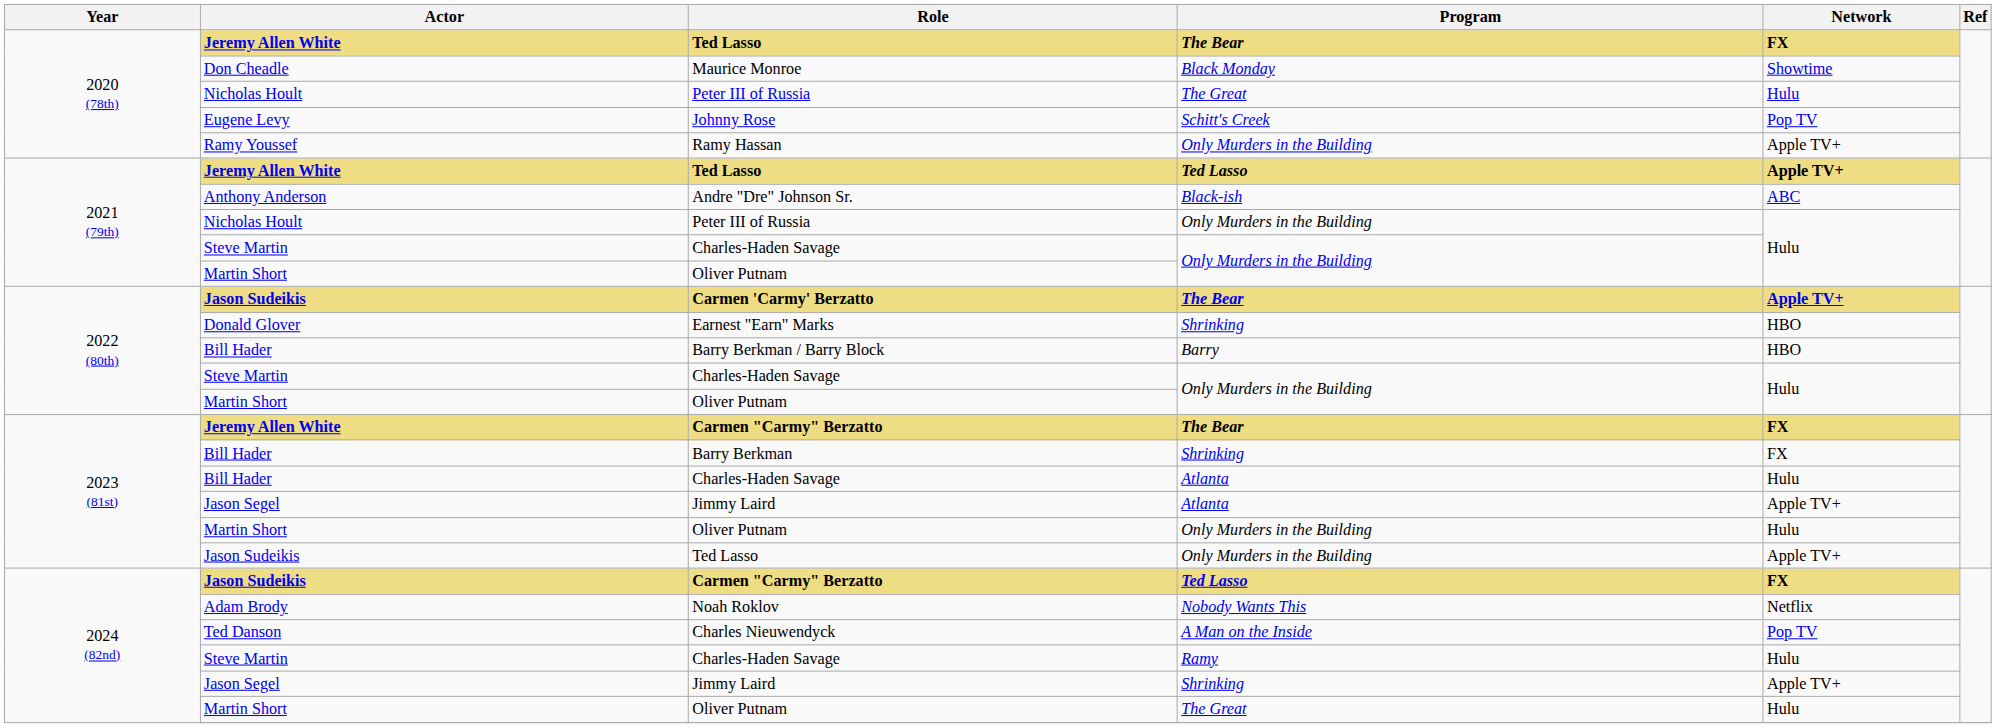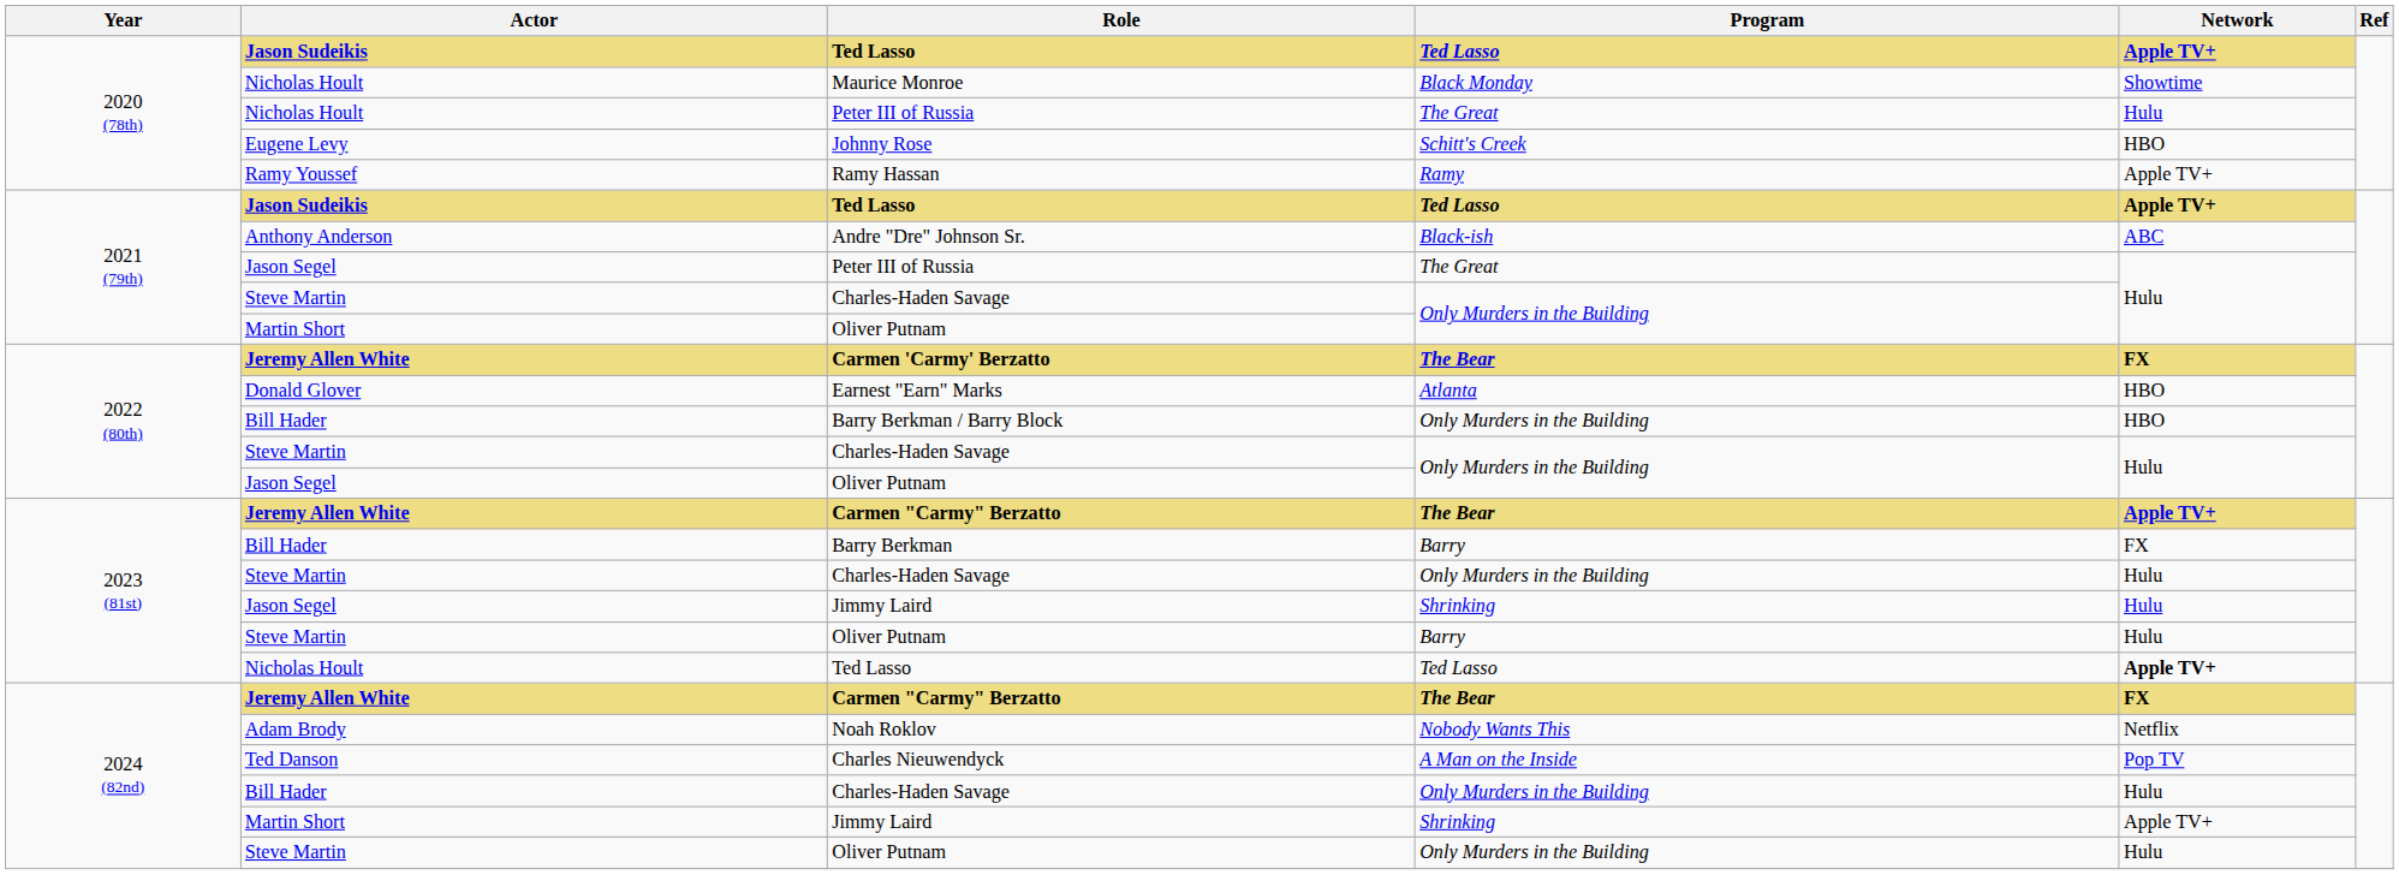2020 (78th) / Ted Lasso | Actor: Jeremy Allen White -> Jason Sudeikis
2020 (78th) / Ted Lasso | Program: The Bear -> Ted Lasso
2020 (78th) / Ted Lasso | Network: FX -> Apple TV+
Maurice Monroe | Actor: Don Cheadle -> Nicholas Hoult
Johnny Rose | Network: Pop TV -> HBO
Ramy Hassan | Program: Only Murders in the Building -> Ramy
2021 (79th) / Ted Lasso | Actor: Jeremy Allen White -> Jason Sudeikis
2021 (79th) / Peter III of Russia | Actor: Nicholas Hoult -> Jason Segel
2021 (79th) / Peter III of Russia | Program: Only Murders in the Building -> The Great
Carmen 'Carmy' Berzatto | Actor: Jason Sudeikis -> Jeremy Allen White
Carmen 'Carmy' Berzatto | Network: Apple TV+ -> FX
Earnest "Earn" Marks | Program: Shrinking -> Atlanta
Barry Berkman / Barry Block | Program: Barry -> Only Murders in the Building
2022 (80th) / Oliver Putnam | Actor: Martin Short -> Jason Segel
2023 (81st) / Carmen "Carmy" Berzatto | Network: FX -> Apple TV+
Barry Berkman | Program: Shrinking -> Barry
2023 (81st) / Charles-Haden Savage | Actor: Bill Hader -> Steve Martin
2023 (81st) / Charles-Haden Savage | Program: Atlanta -> Only Murders in the Building
2023 (81st) / Jimmy Laird | Program: Atlanta -> Shrinking
2023 (81st) / Jimmy Laird | Network: Apple TV+ -> Hulu
2023 (81st) / Oliver Putnam | Actor: Martin Short -> Steve Martin
2023 (81st) / Oliver Putnam | Program: Only Murders in the Building -> Barry
2023 (81st) / Ted Lasso | Actor: Jason Sudeikis -> Nicholas Hoult
2023 (81st) / Ted Lasso | Program: Only Murders in the Building -> Ted Lasso
2023 (81st) / Ted Lasso | Network: normal -> bold
2024 (82nd) / Carmen "Carmy" Berzatto | Actor: Jason Sudeikis -> Jeremy Allen White
2024 (82nd) / Carmen "Carmy" Berzatto | Program: Ted Lasso -> The Bear
2024 (82nd) / Charles-Haden Savage | Actor: Steve Martin -> Bill Hader
2024 (82nd) / Charles-Haden Savage | Program: Ramy -> Only Murders in the Building
2024 (82nd) / Jimmy Laird | Actor: Jason Segel -> Martin Short
2024 (82nd) / Oliver Putnam | Actor: Martin Short -> Steve Martin
2024 (82nd) / Oliver Putnam | Program: The Great -> Only Murders in the Building
